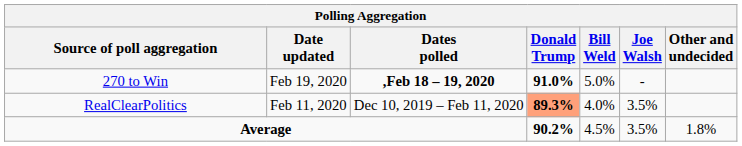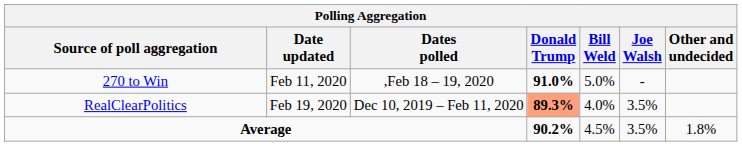270 to Win | Date updated: Feb 19, 2020 -> Feb 11, 2020
270 to Win | Dates polled: bold -> normal
RealClearPolitics | Date updated: Feb 11, 2020 -> Feb 19, 2020
